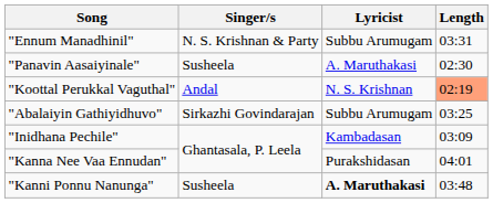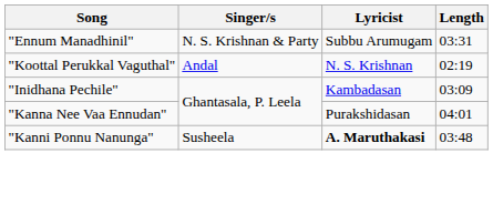- row: "Panavin Aasaiyinale" | Susheela | A. Maruthakasi | 02:30
"Koottal Perukkal Vaguthal" | Length: lightsalmon background -> no background
- row: "Abalaiyin Gathiyidhuvo" | Sirkazhi Govindarajan | Subbu Arumugam | 03:25
